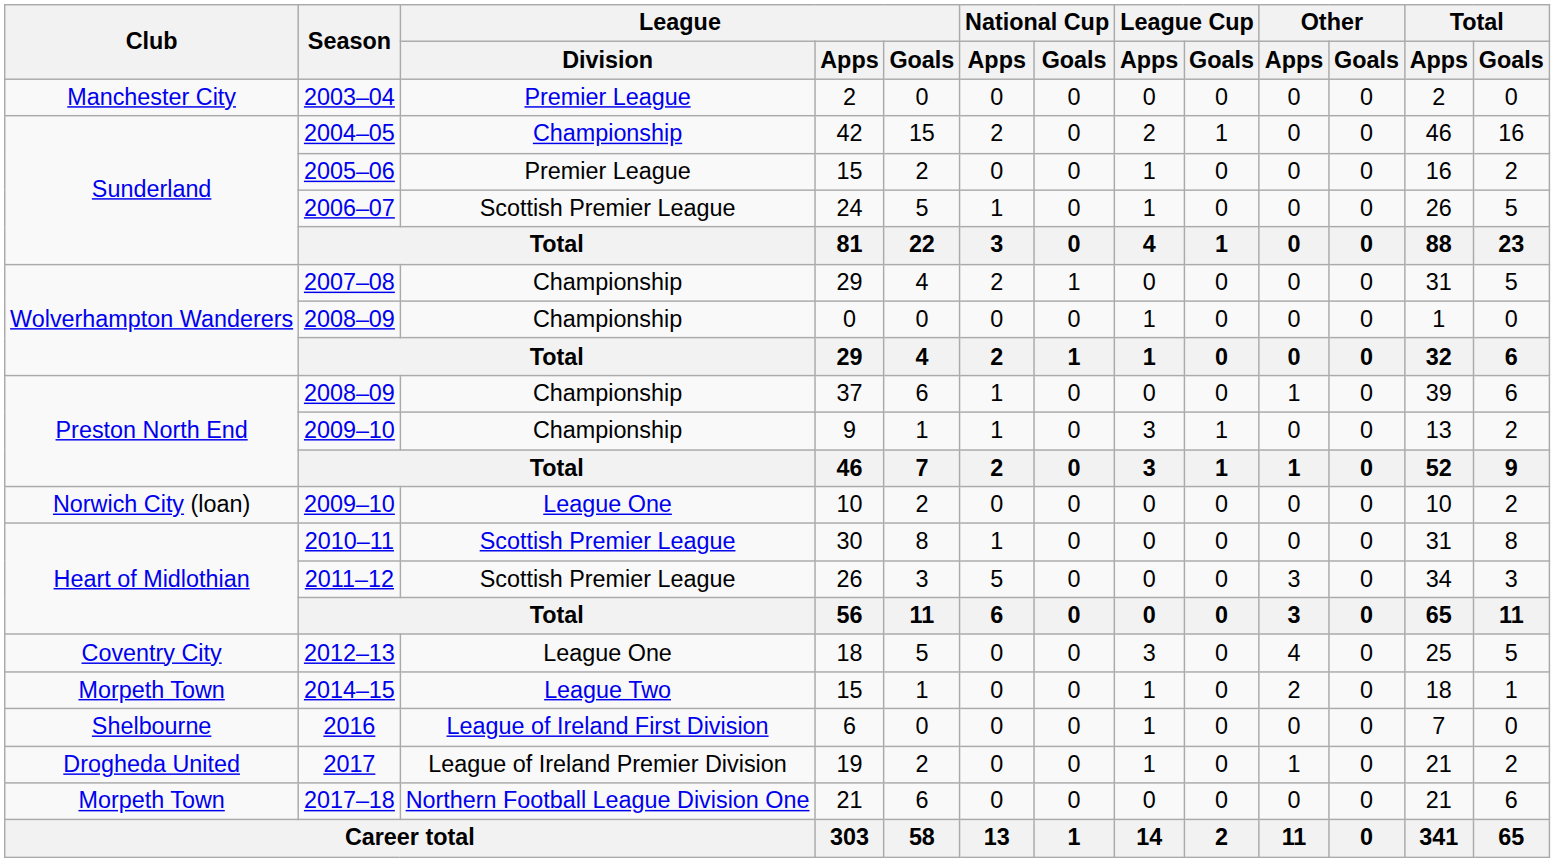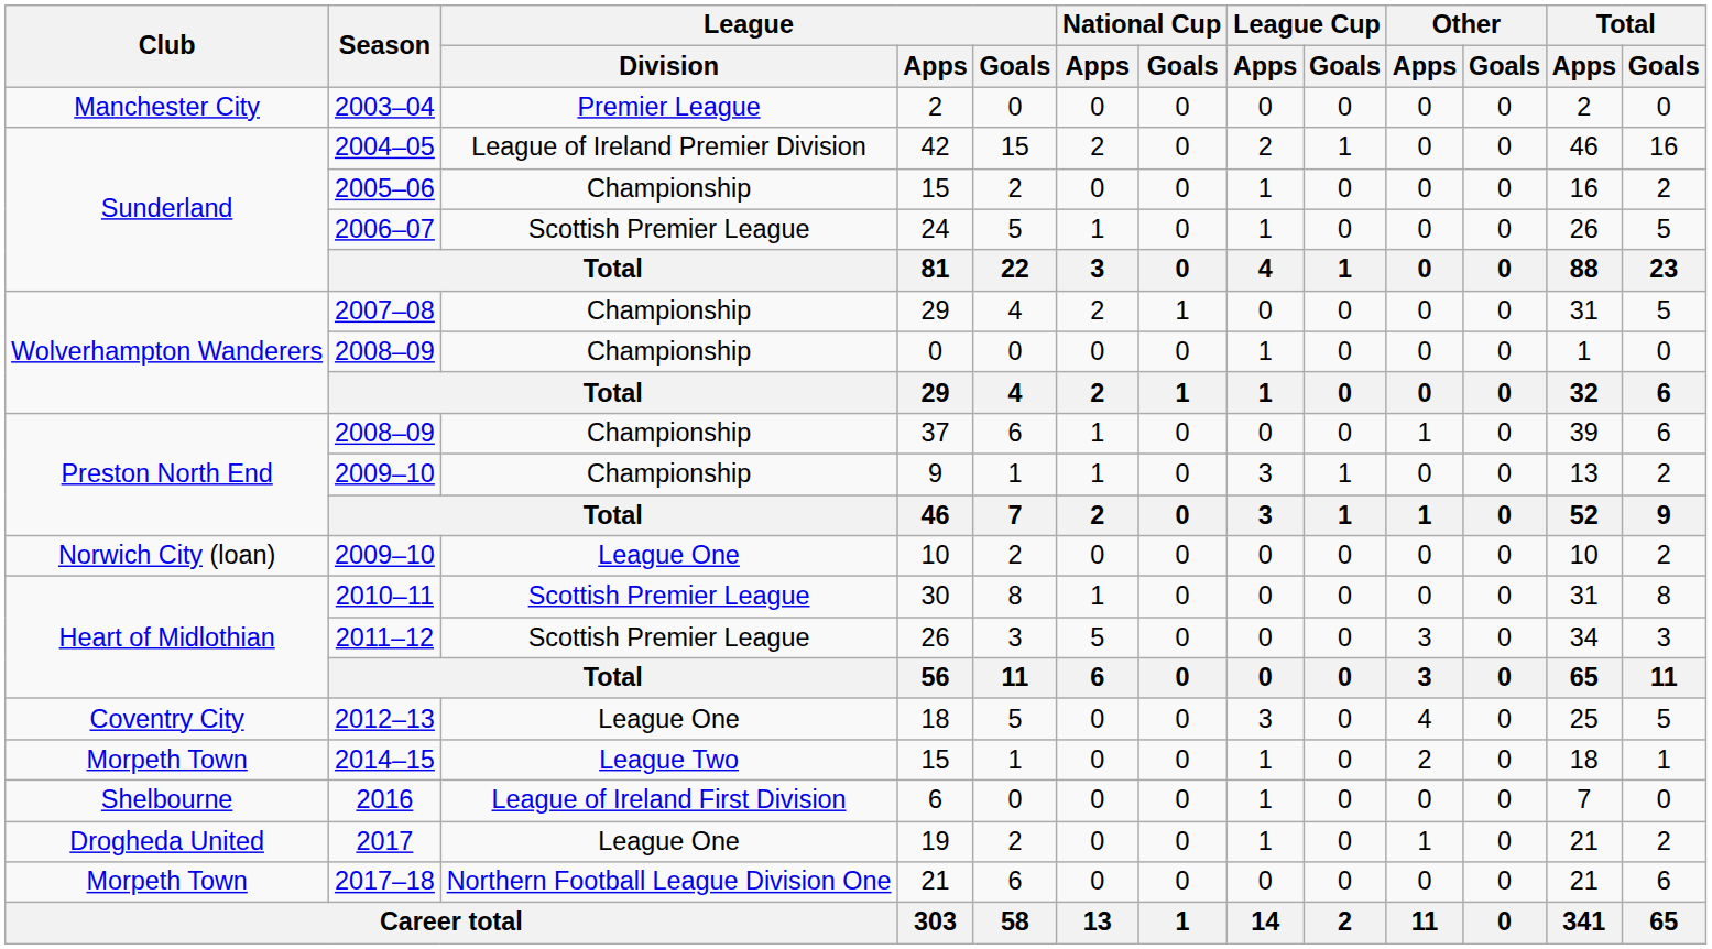42 | League / Division: Championship -> League of Ireland Premier Division
2005–06 / 15 | League / Division: Premier League -> Championship
19 | League / Division: League of Ireland Premier Division -> League One
